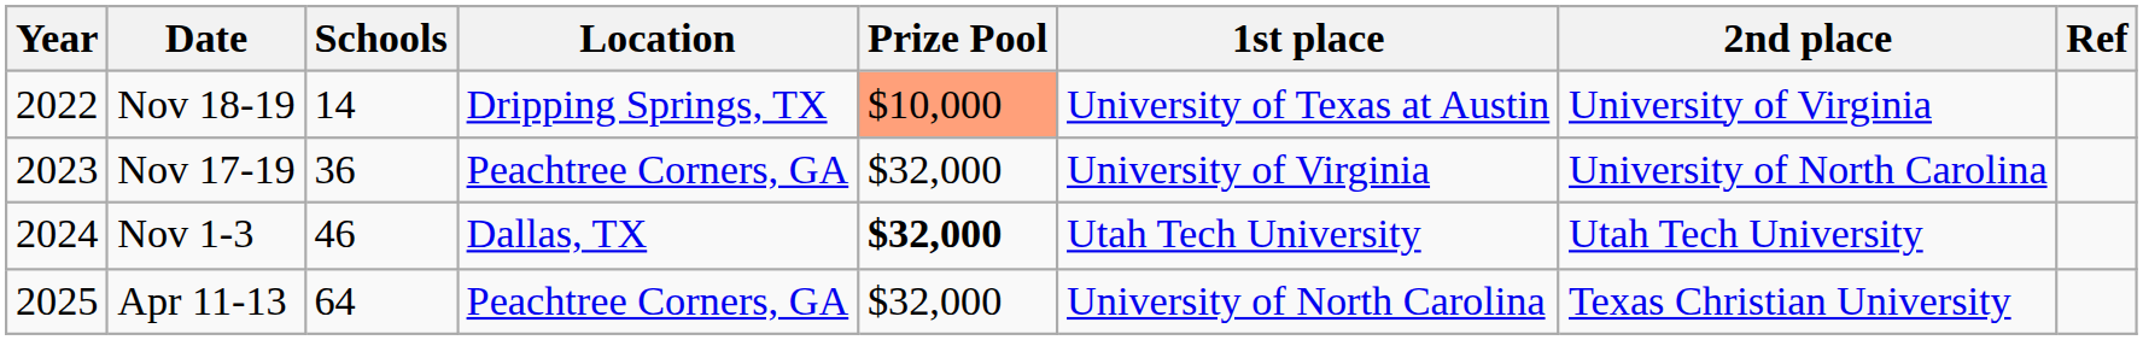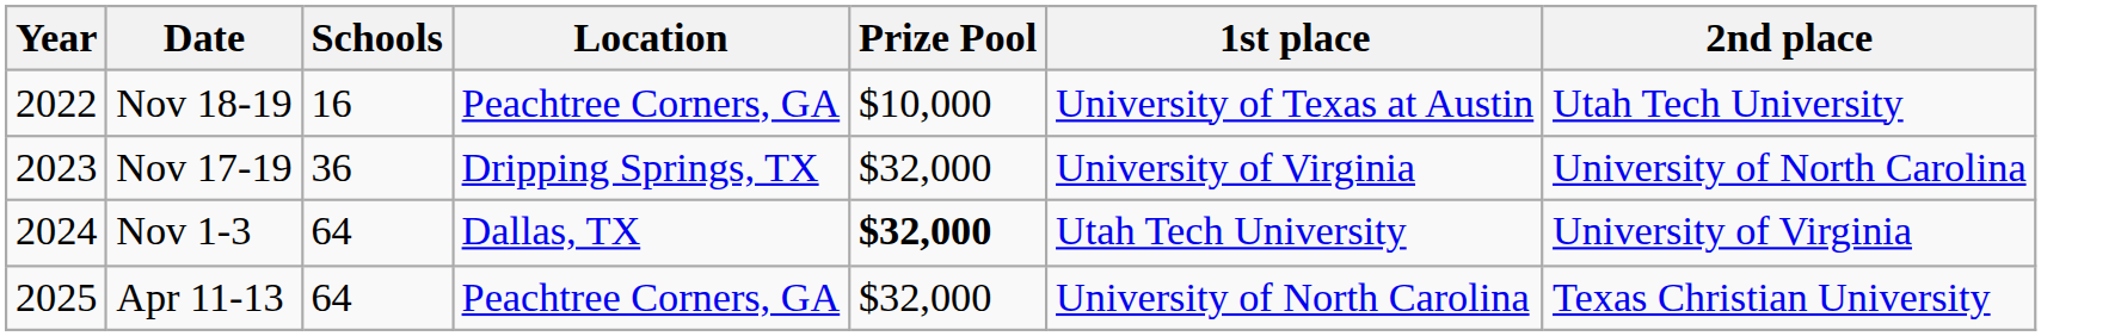- column: Ref
Nov 18-19 | Schools: 14 -> 16
Nov 18-19 | Location: Dripping Springs, TX -> Peachtree Corners, GA
Nov 18-19 | Prize Pool: lightsalmon background -> no background
Nov 18-19 | 2nd place: University of Virginia -> Utah Tech University
Nov 17-19 | Location: Peachtree Corners, GA -> Dripping Springs, TX
Nov 1-3 | Schools: 46 -> 64
Nov 1-3 | 2nd place: Utah Tech University -> University of Virginia
